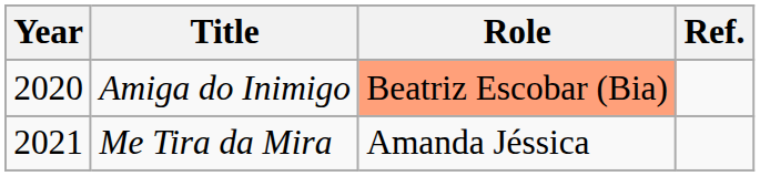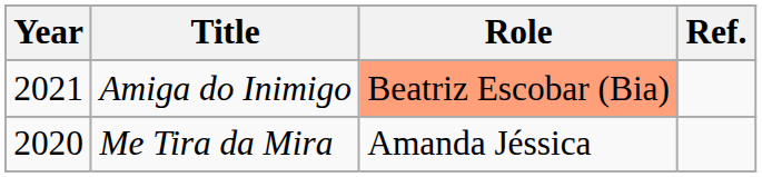Amiga do Inimigo | Year: 2020 -> 2021
Me Tira da Mira | Year: 2021 -> 2020
